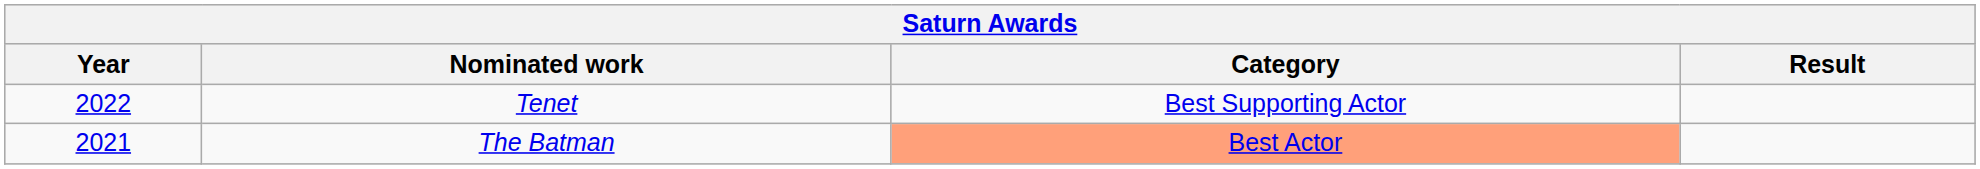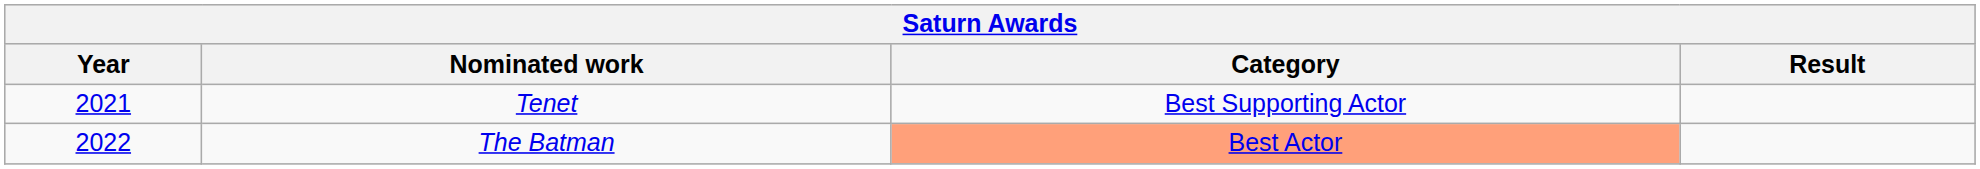Tenet | Year: 2022 -> 2021
The Batman | Year: 2021 -> 2022
